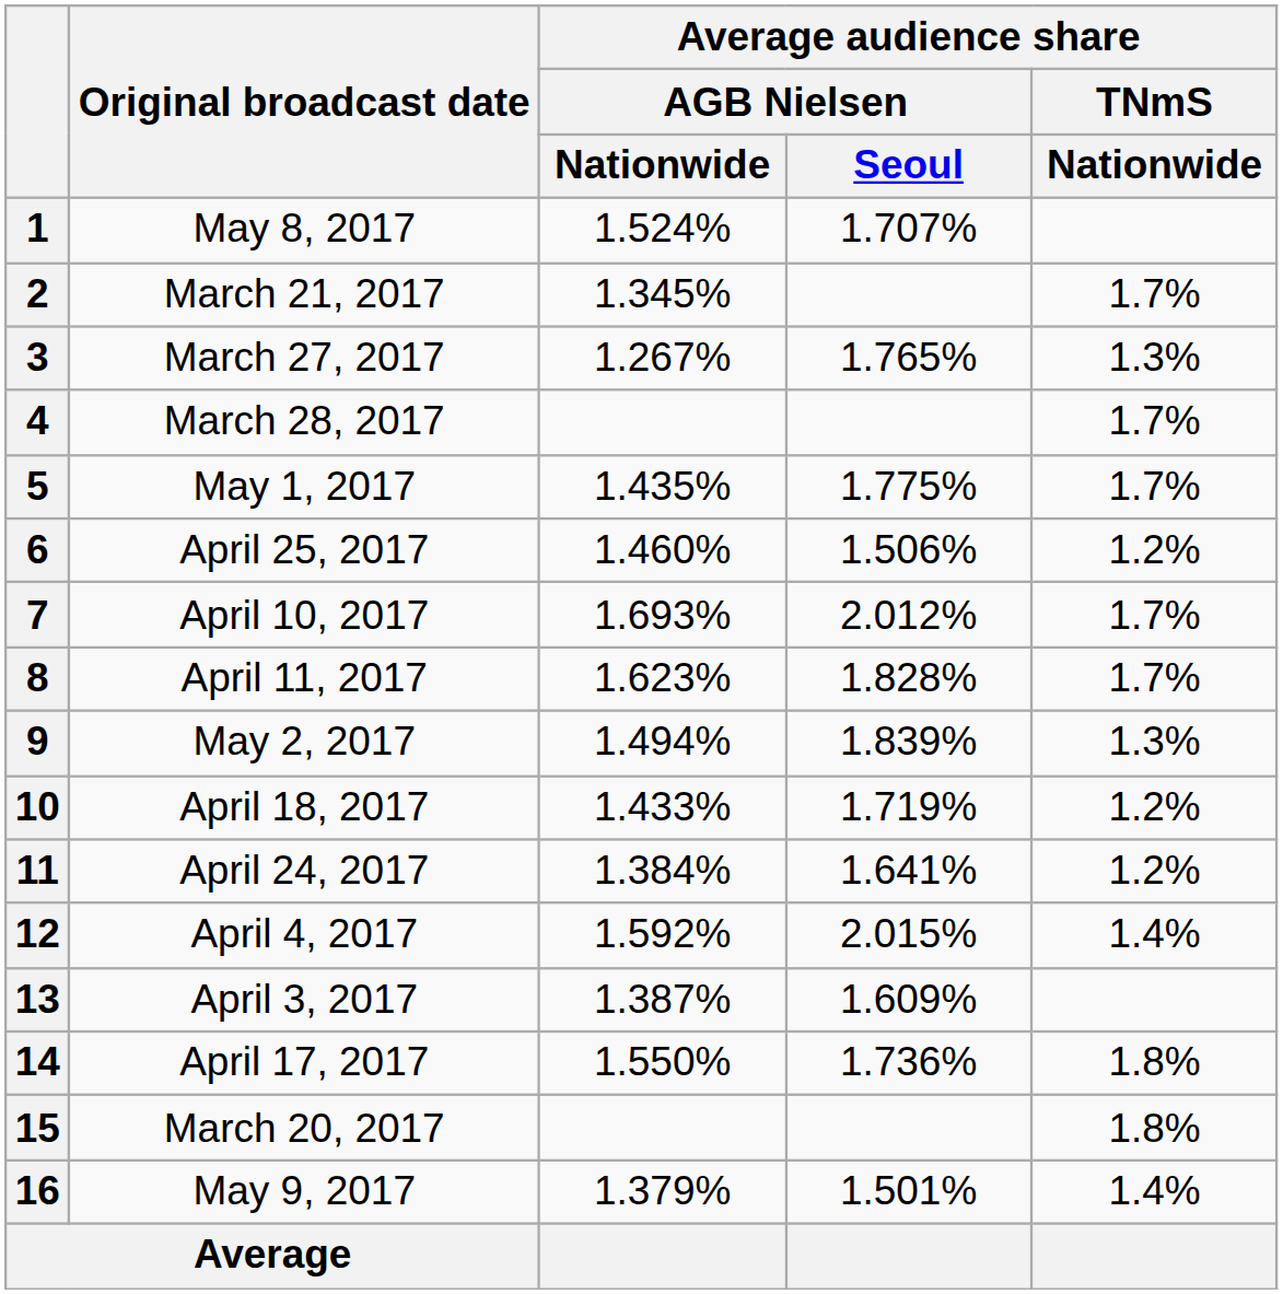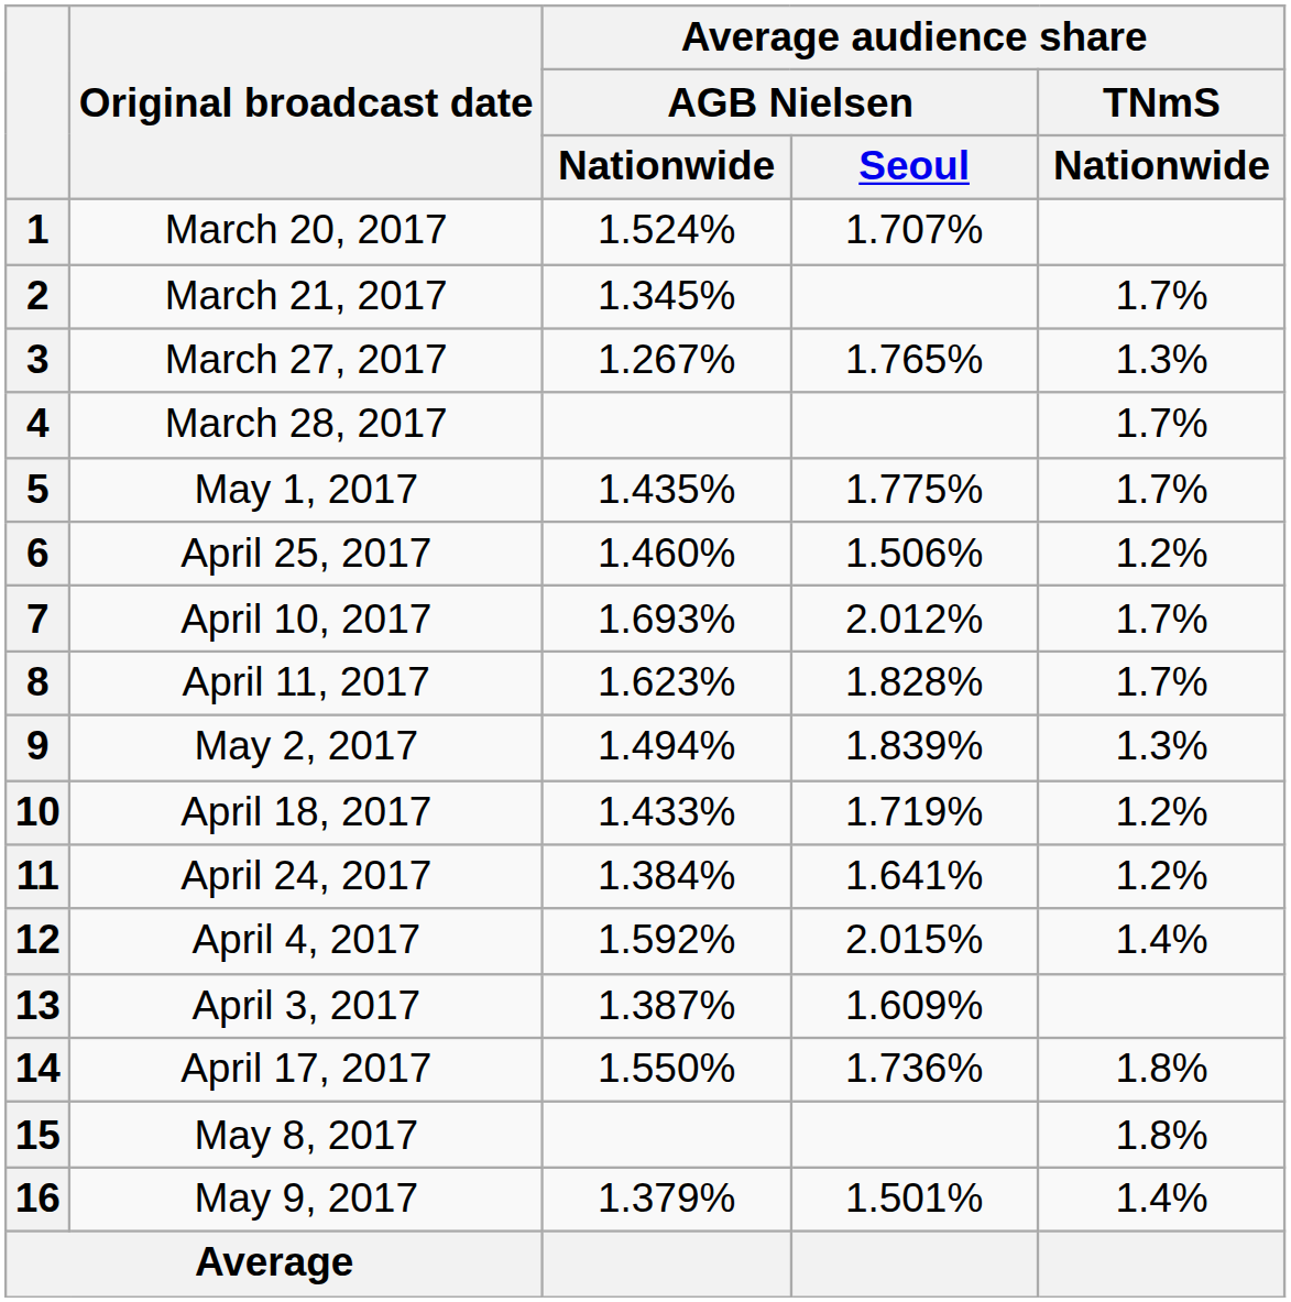1 | Original broadcast date: May 8, 2017 -> March 20, 2017
15 | Original broadcast date: March 20, 2017 -> May 8, 2017
